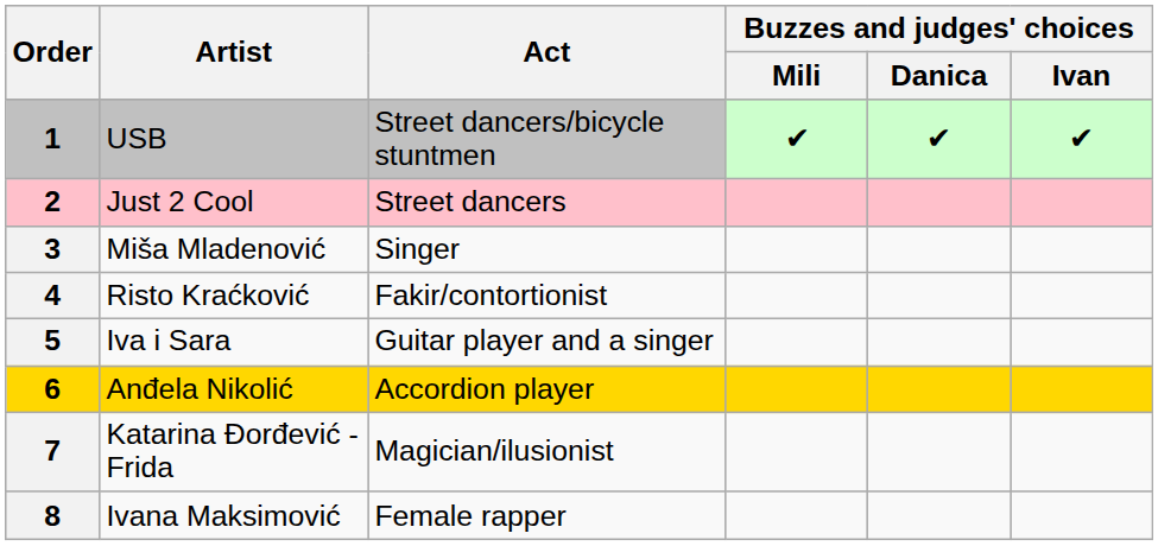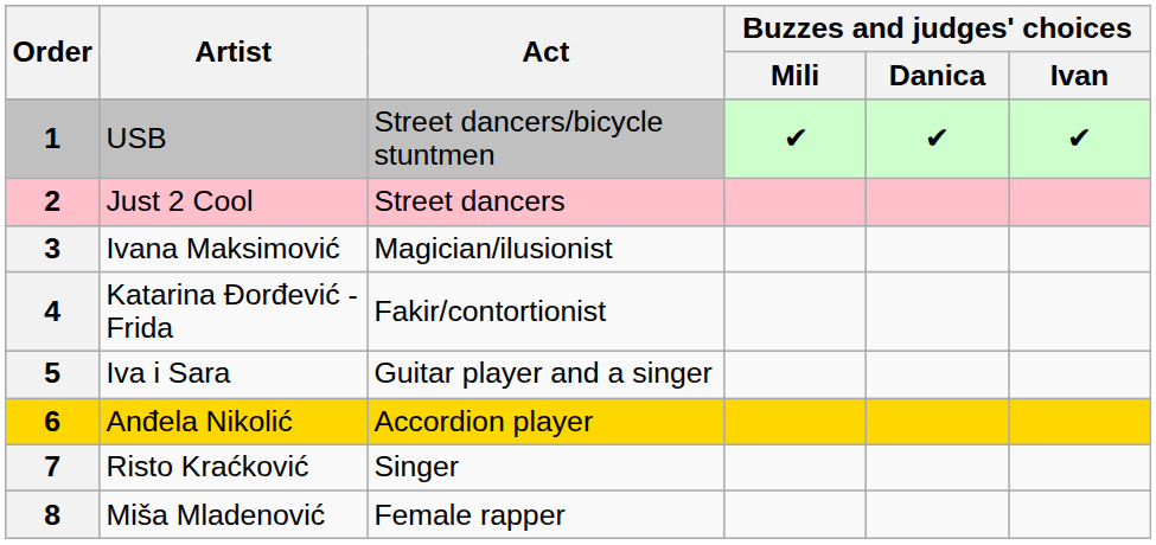3 | Artist: Miša Mladenović -> Ivana Maksimović
3 | Act: Singer -> Magician/ilusionist
4 | Artist: Risto Kraćković -> Katarina Đorđević - Frida
7 | Artist: Katarina Đorđević - Frida -> Risto Kraćković
7 | Act: Magician/ilusionist -> Singer
8 | Artist: Ivana Maksimović -> Miša Mladenović
